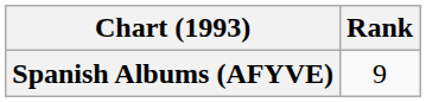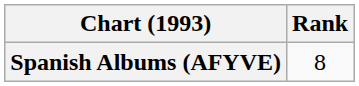Spanish Albums (AFYVE) | Rank: 9 -> 8
